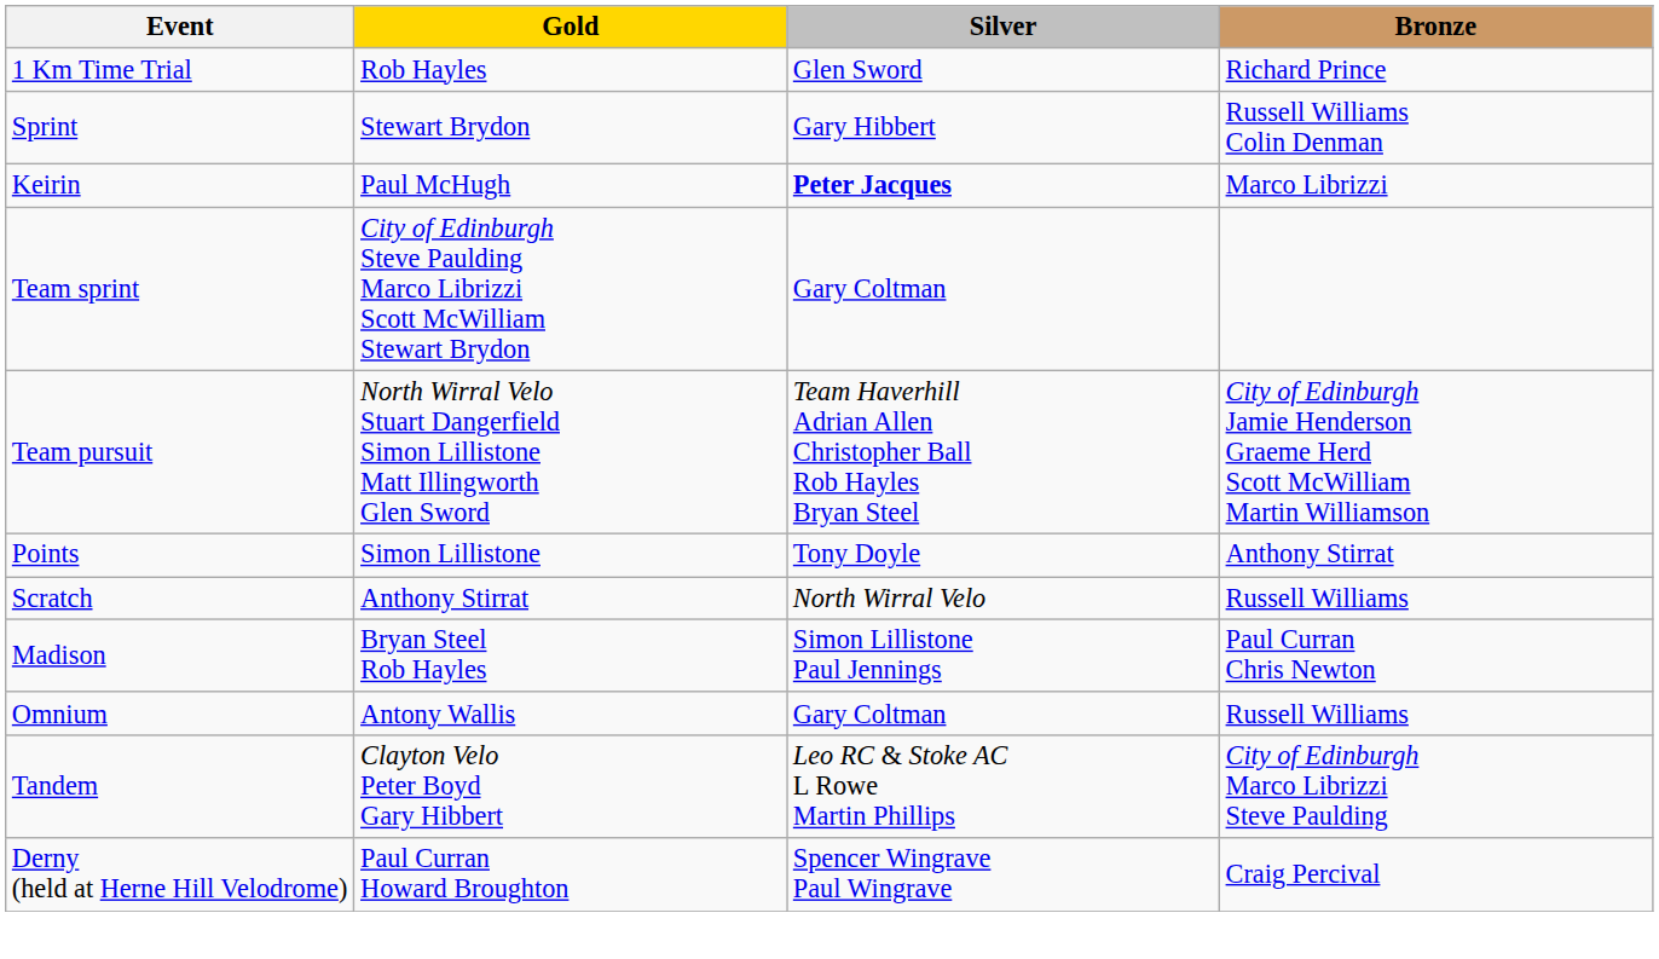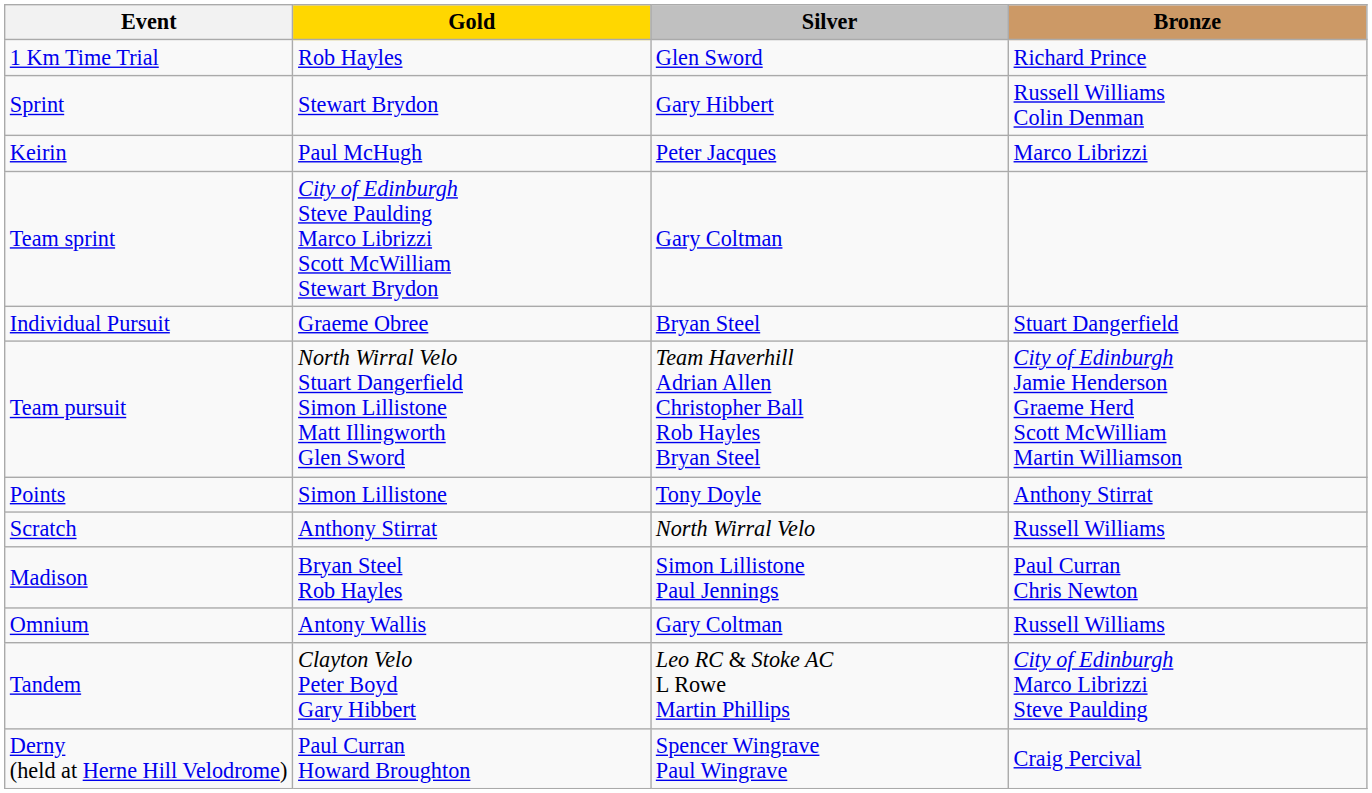Keirin | Silver: bold -> normal
+ row: Individual Pursuit | Graeme Obree | Bryan Steel | Stuart Dangerfield
